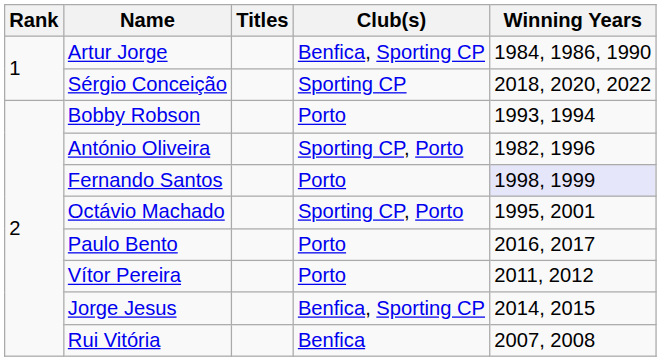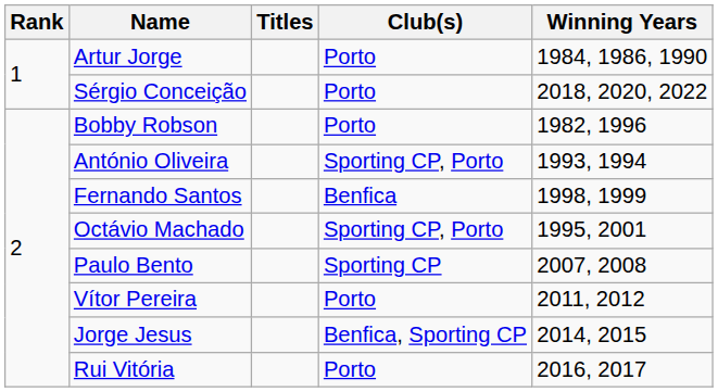Artur Jorge | Club(s): Benfica, Sporting CP -> Porto
Sérgio Conceição | Club(s): Sporting CP -> Porto
Bobby Robson | Winning Years: 1993, 1994 -> 1982, 1996
António Oliveira | Winning Years: 1982, 1996 -> 1993, 1994
Fernando Santos | Club(s): Porto -> Benfica
Fernando Santos | Winning Years: lavender background -> no background
Paulo Bento | Club(s): Porto -> Sporting CP
Paulo Bento | Winning Years: 2016, 2017 -> 2007, 2008
Rui Vitória | Club(s): Benfica -> Porto
Rui Vitória | Winning Years: 2007, 2008 -> 2016, 2017
